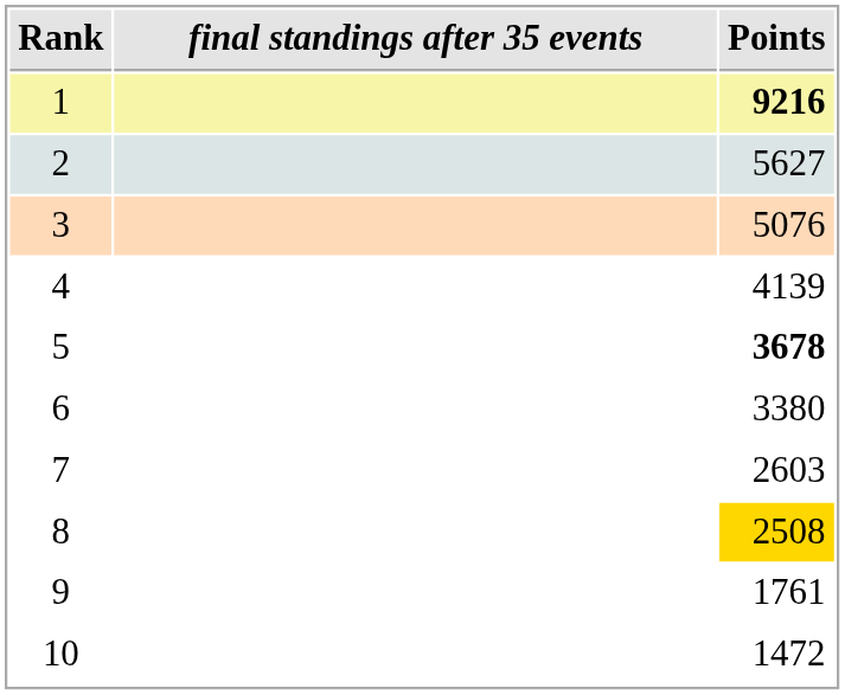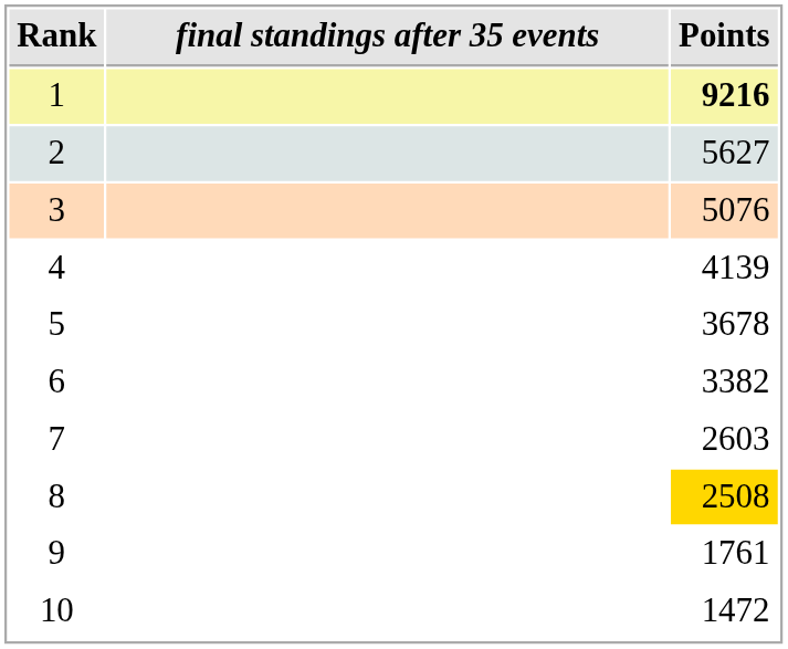5 | Points: bold -> normal
6 | Points: 3380 -> 3382
